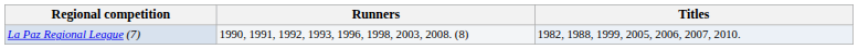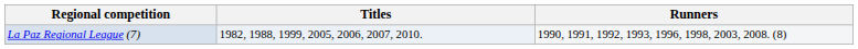columns swapped: Titles <-> Runners
